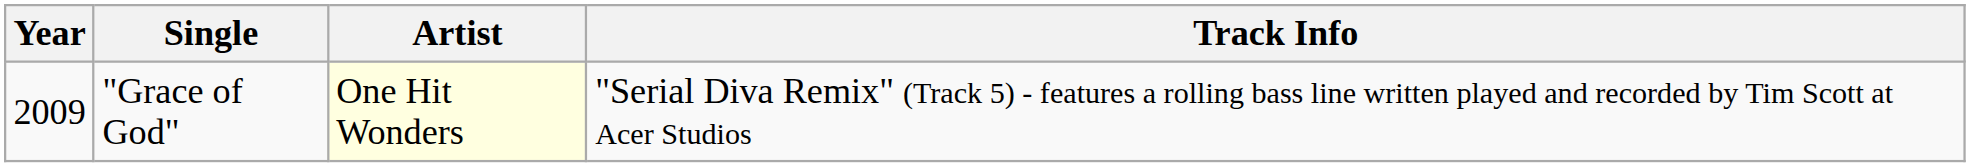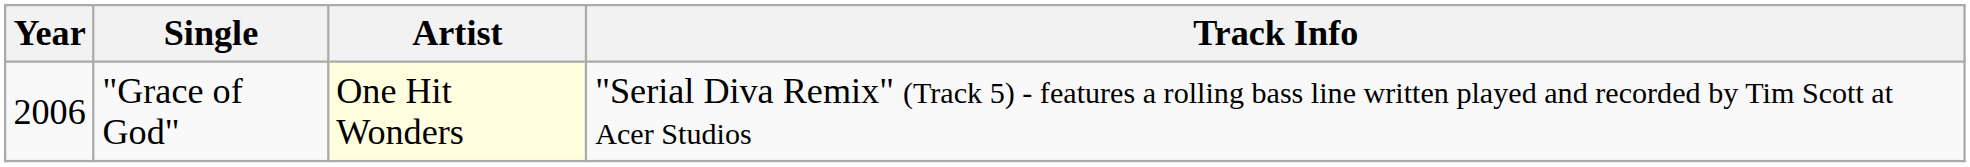"Grace of God" | Year: 2009 -> 2006
